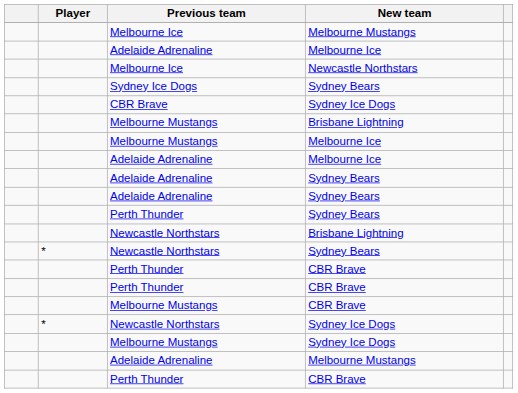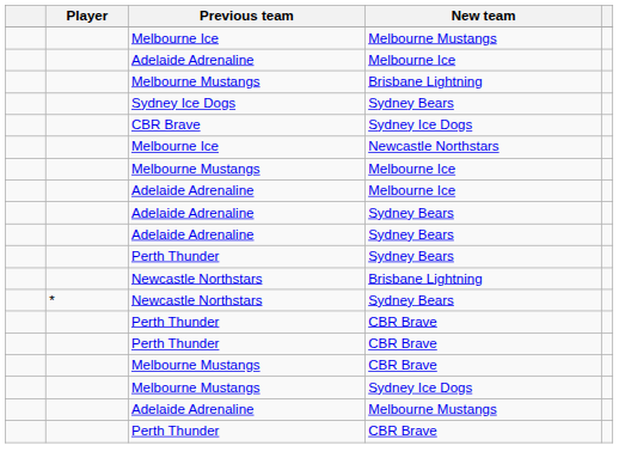rows swapped: Melbourne Mustangs / Brisbane Lightning <-> Melbourne Ice / Newcastle Northstars
- row: * | Newcastle Northstars | Sydney Ice Dogs
